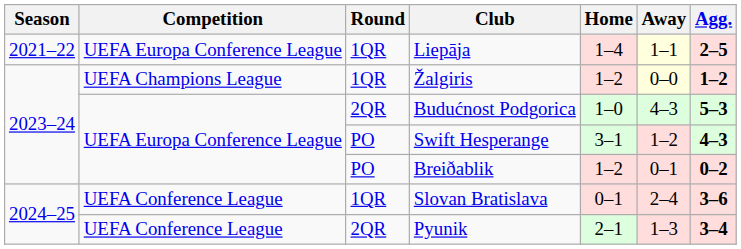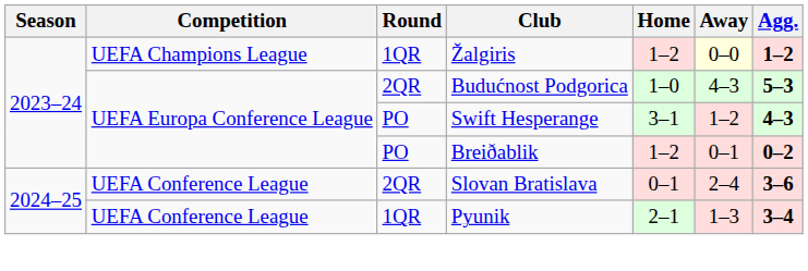- row: 2021–22 | UEFA Europa Conference League | 1QR | Liepāja | 1–4 | 1–1 | 2–5
Slovan Bratislava | Round: 1QR -> 2QR
Pyunik | Round: 2QR -> 1QR
